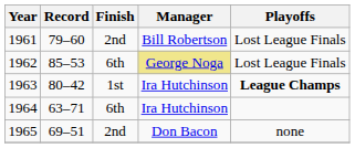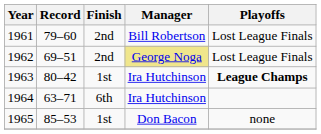1962 | Record: 85–53 -> 69–51
1962 | Finish: 6th -> 2nd
1965 | Record: 69–51 -> 85–53
1965 | Finish: 2nd -> 1st
